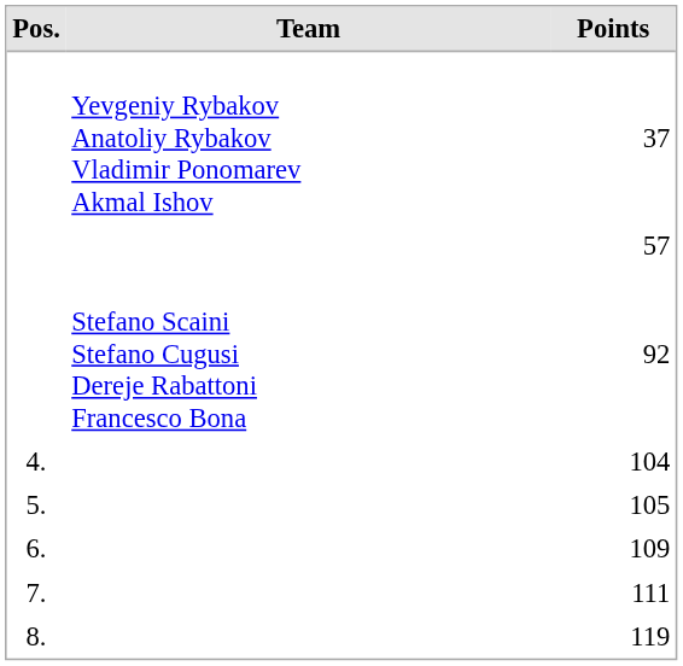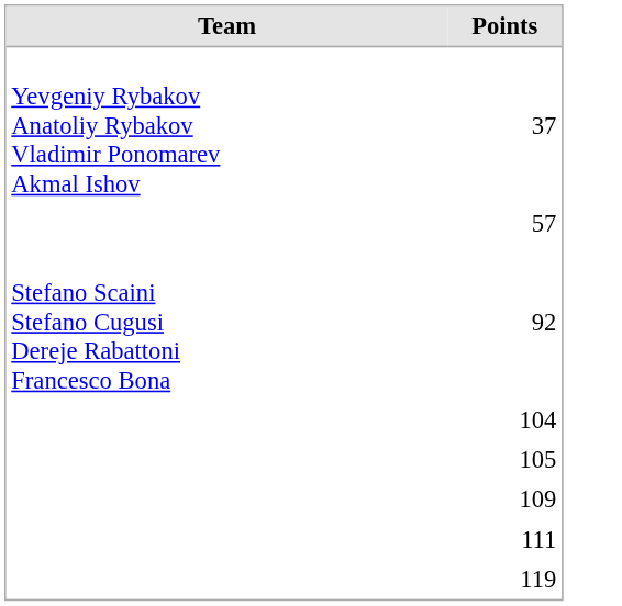- column: Pos. | 4. | 5. | 6. | 7. | 8.
